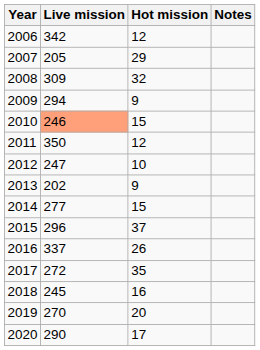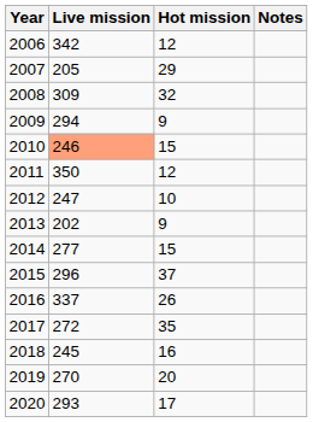2020 | Live mission: 290 -> 293
